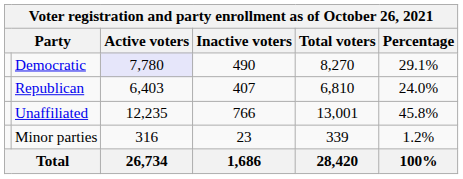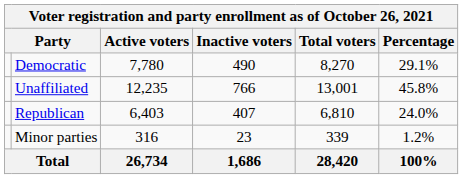Democratic | Active voters: lavender background -> no background
rows swapped: Republican <-> Unaffiliated
